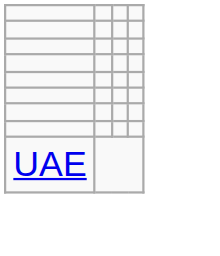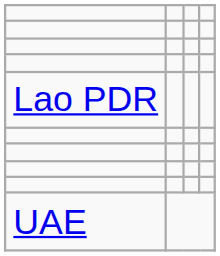+ row: Lao PDR
